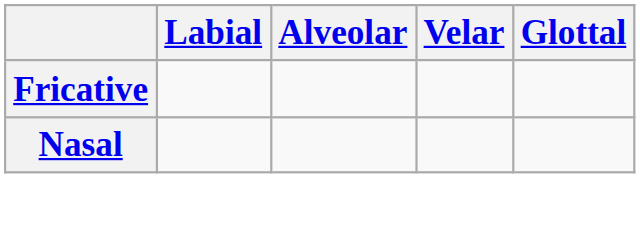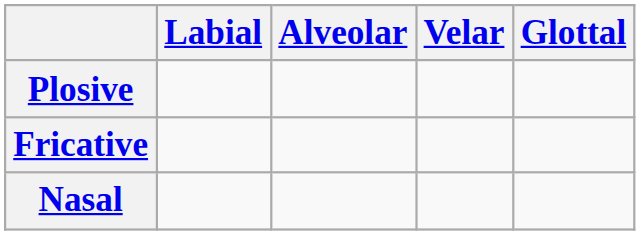+ row: Plosive
